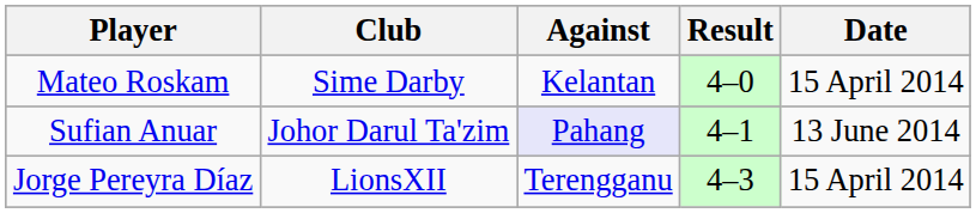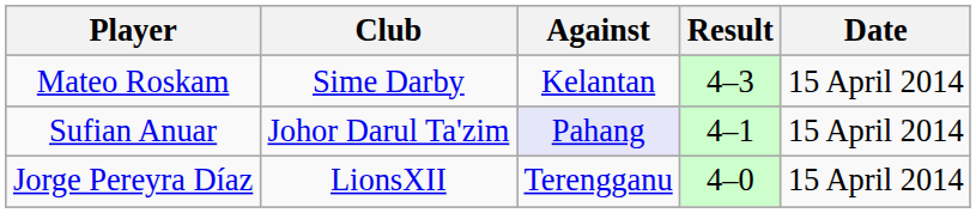Mateo Roskam | Result: 4–0 -> 4–3
Sufian Anuar | Date: 13 June 2014 -> 15 April 2014
Jorge Pereyra Díaz | Result: 4–3 -> 4–0
